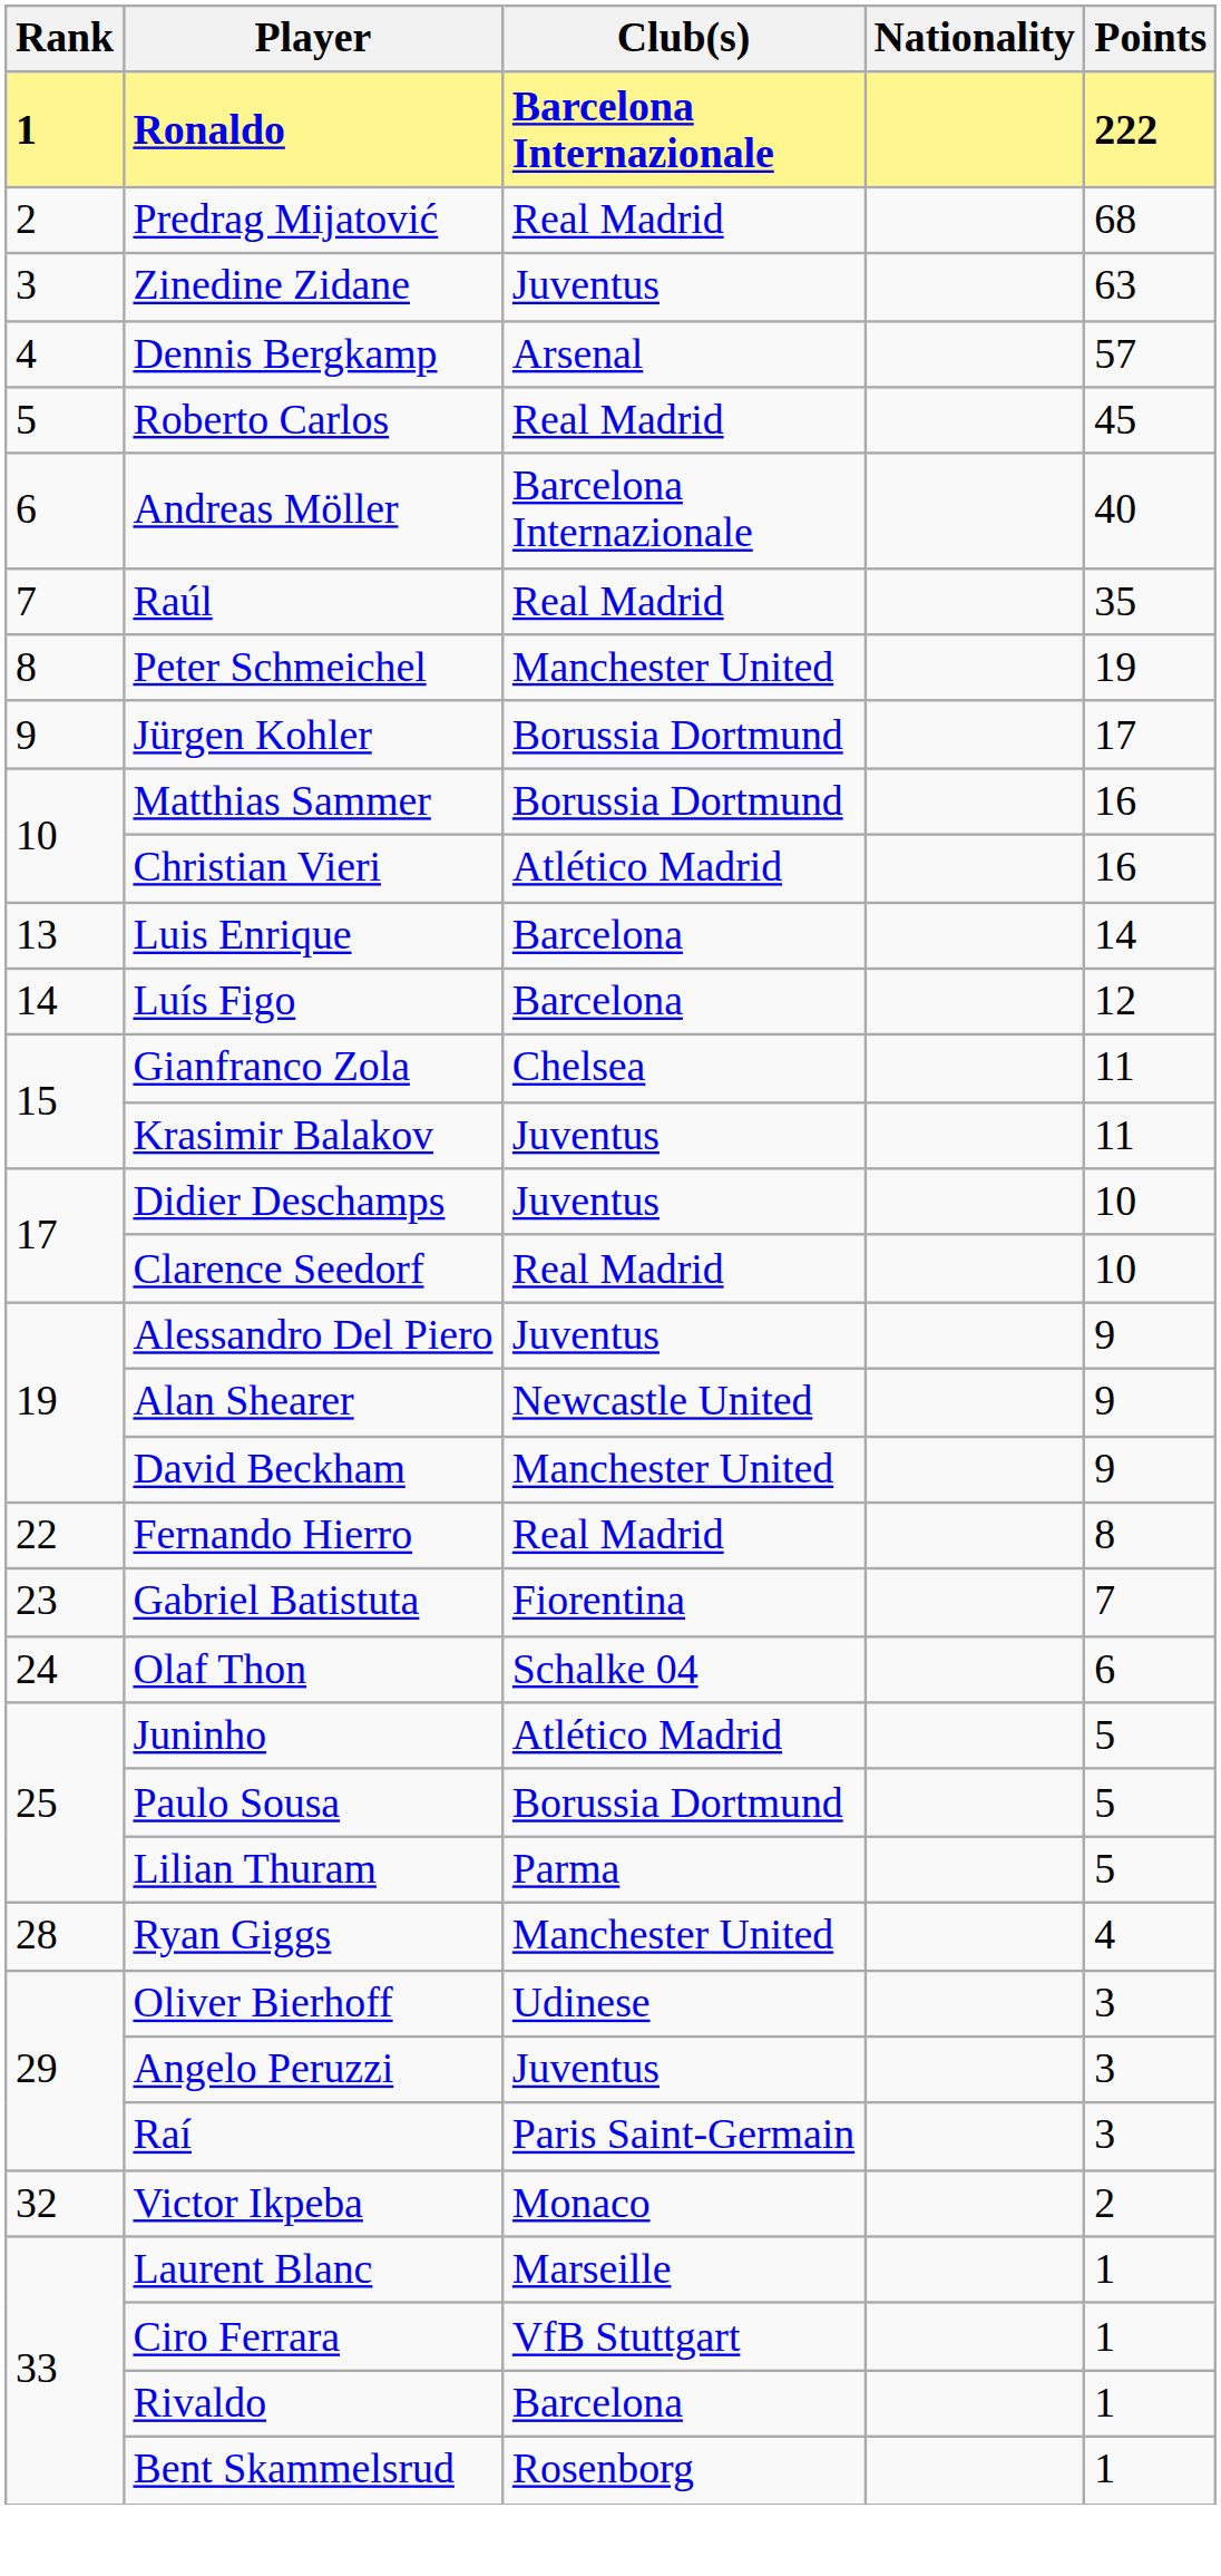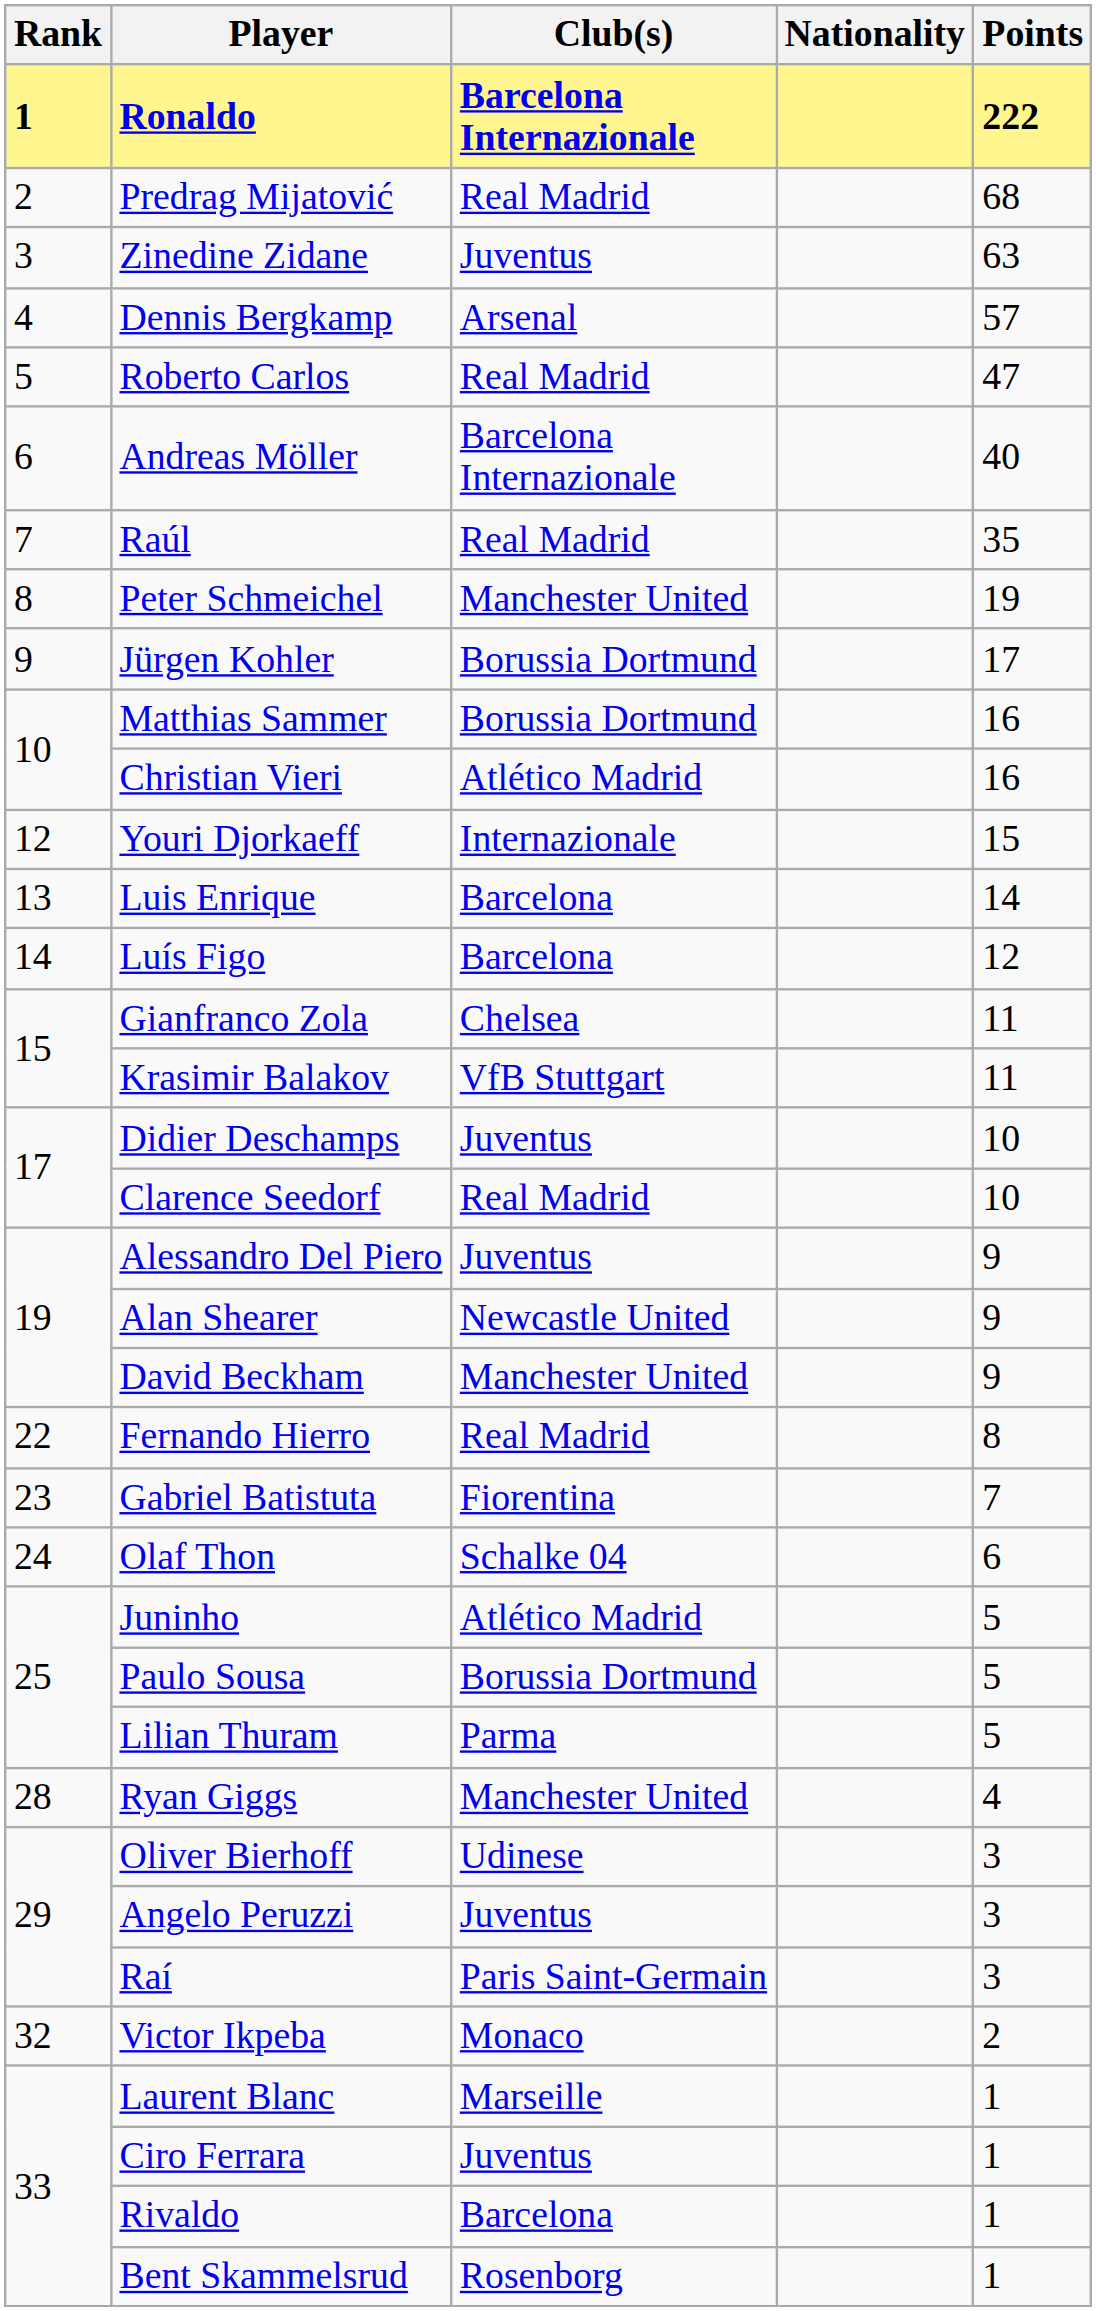Roberto Carlos | Points: 45 -> 47
+ row: 12 | Youri Djorkaeff | Internazionale | 15
Krasimir Balakov | Club(s): Juventus -> VfB Stuttgart
Ciro Ferrara | Club(s): VfB Stuttgart -> Juventus
